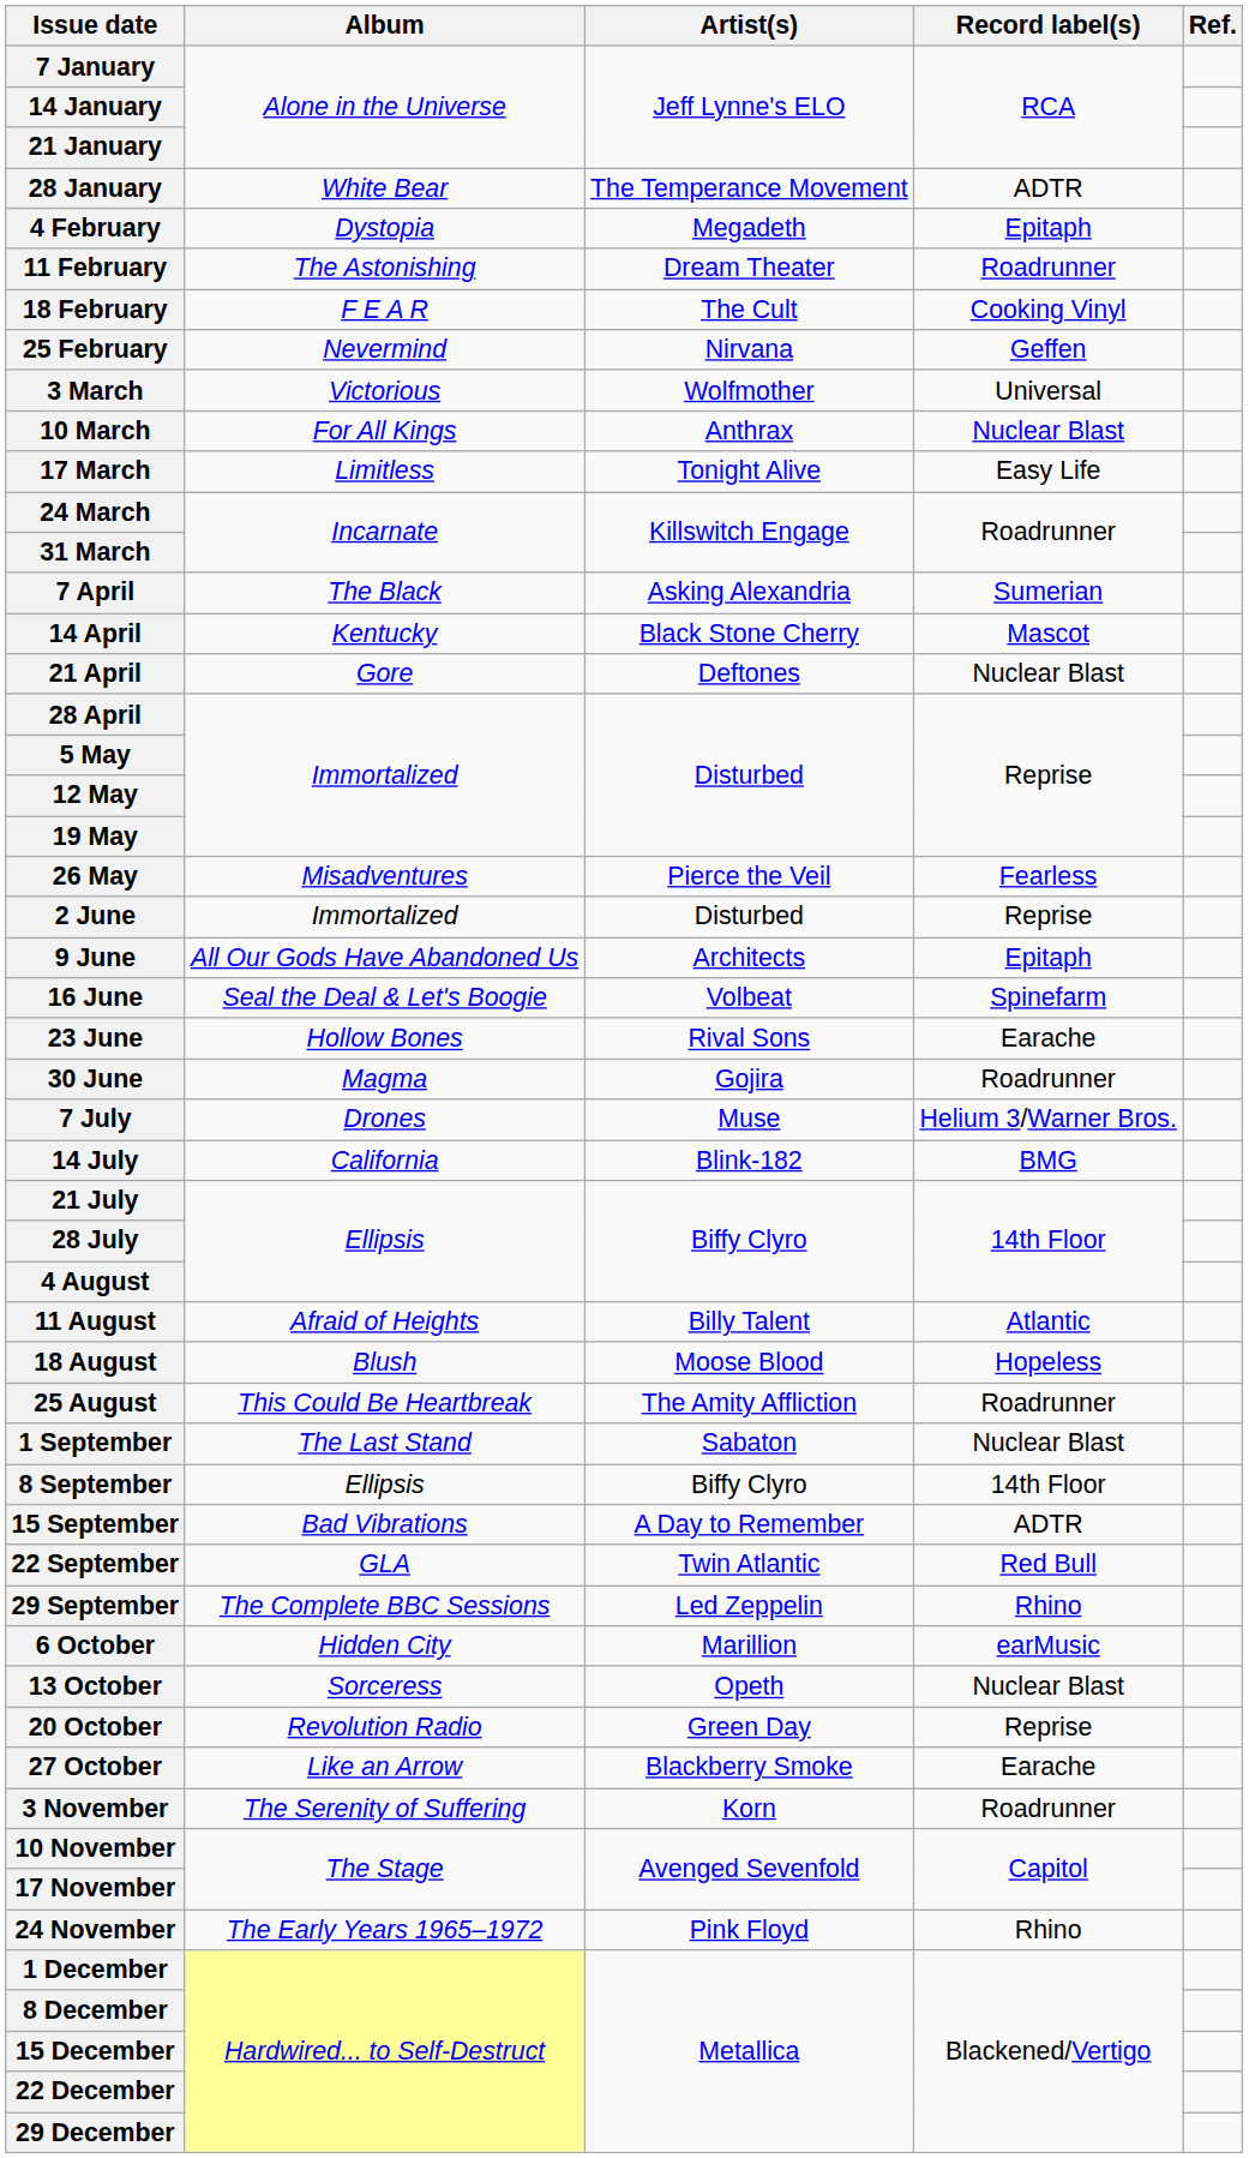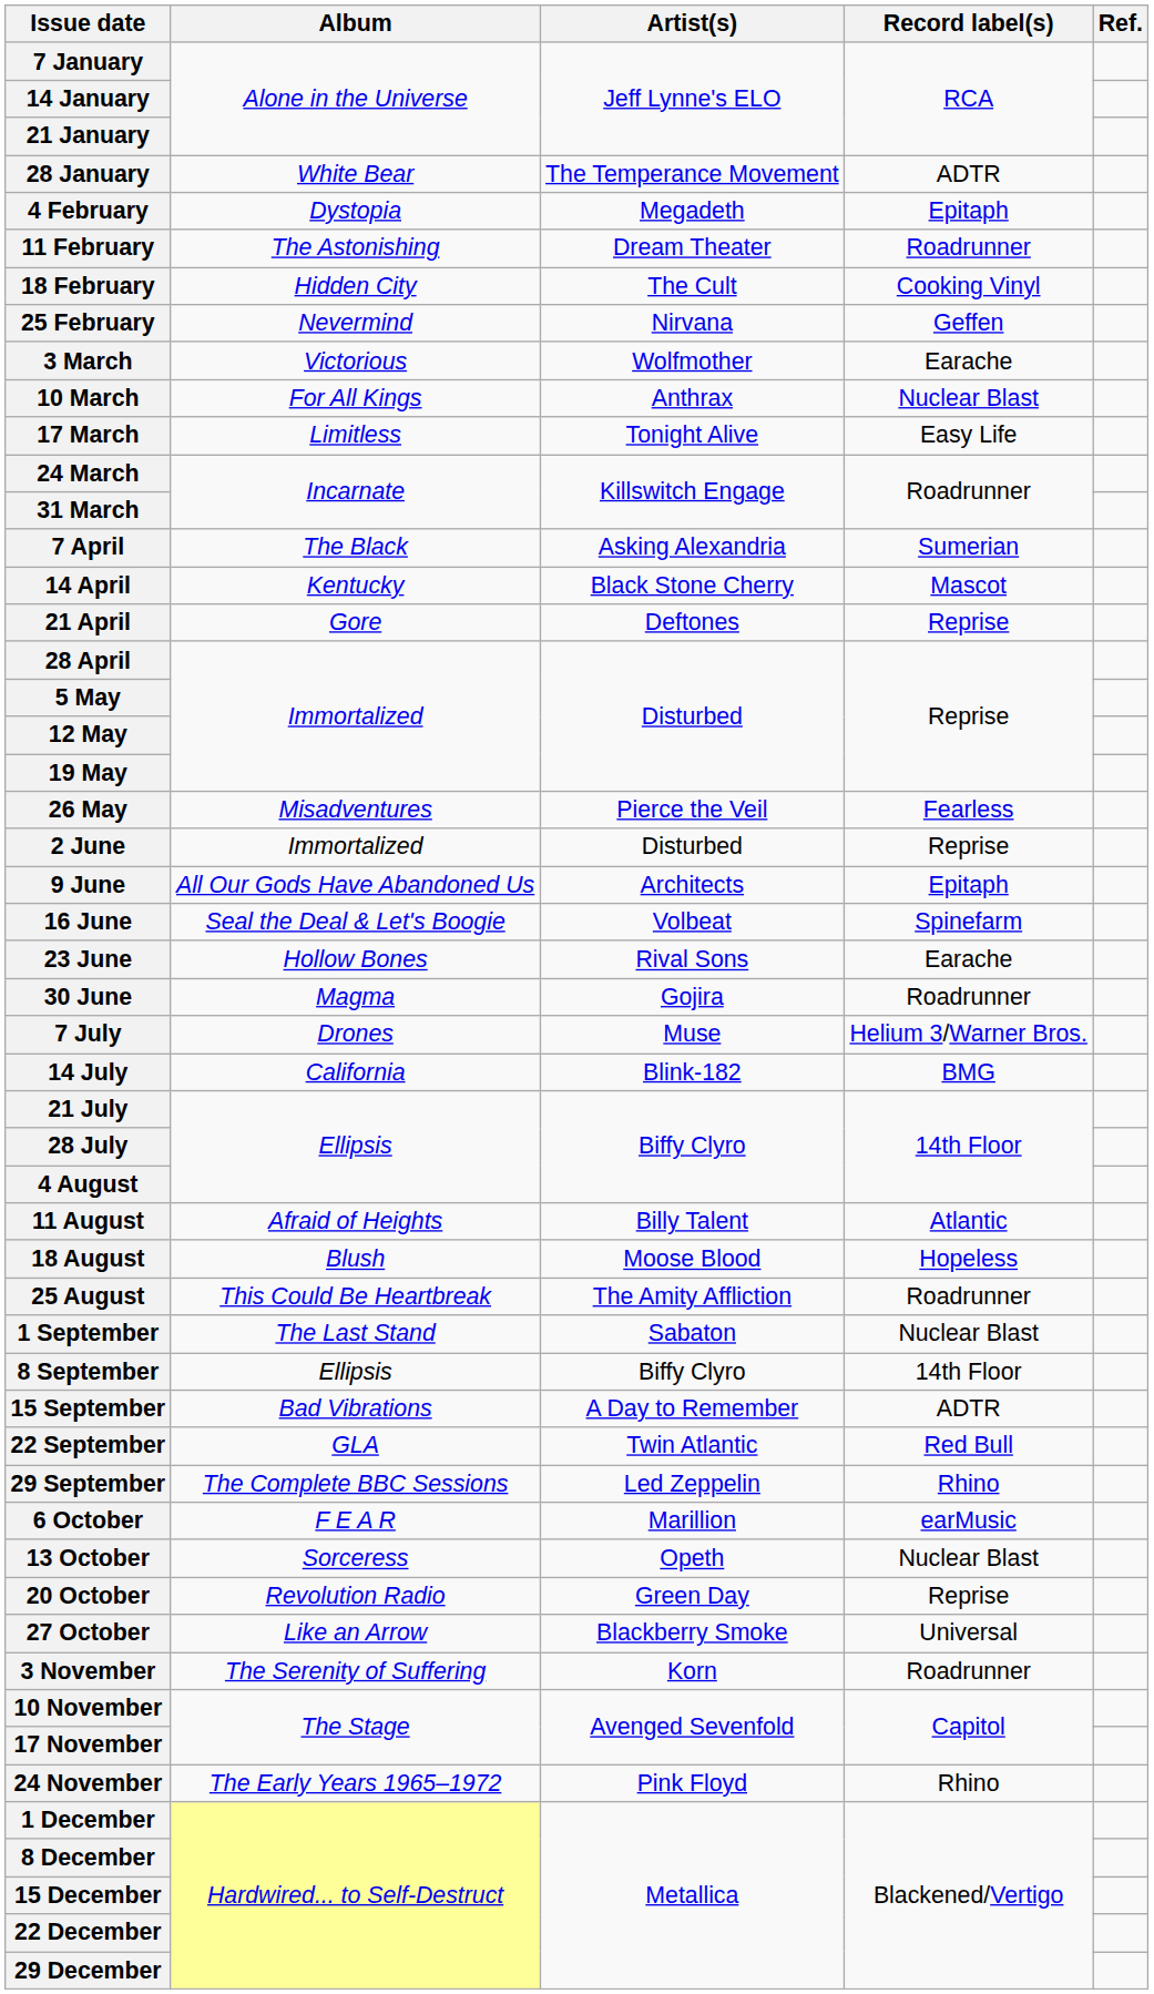18 February | Album: F E A R -> Hidden City
3 March | Record label(s): Universal -> Earache
21 April | Record label(s): Nuclear Blast -> Reprise
6 October | Album: Hidden City -> F E A R
27 October | Record label(s): Earache -> Universal
